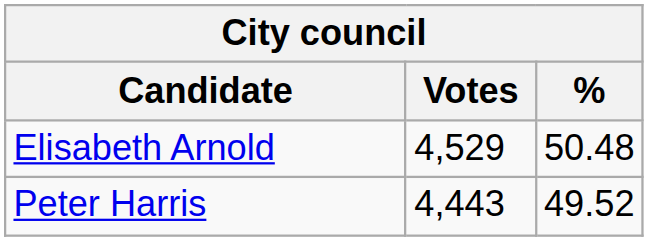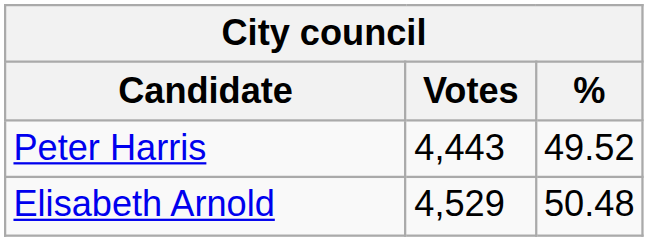rows swapped: Elisabeth Arnold <-> Peter Harris
